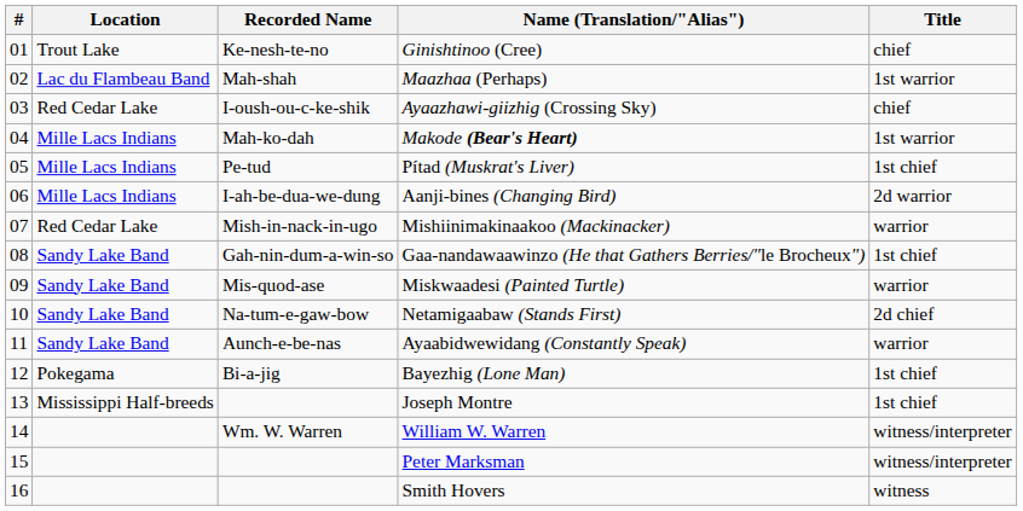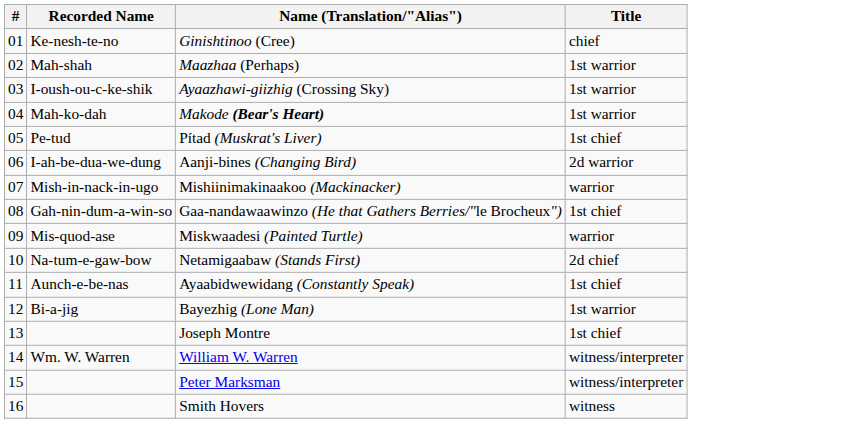- column: Location | Trout Lake | Lac du Flambeau Band | Red Cedar Lake | Mille Lacs Indians | Mille Lacs Indians | Mille Lacs Indians | Red Cedar Lake | Sandy Lake Band | Sandy Lake Band | Sandy Lake Band | Sandy Lake Band | Pokegama | Mississippi Half-breeds
Ayaazhawi-giizhig (Crossing Sky) | Title: chief -> 1st warrior
Ayaabidwewidang (Constantly Speak) | Title: warrior -> 1st chief
Bayezhig (Lone Man) | Title: 1st chief -> 1st warrior
